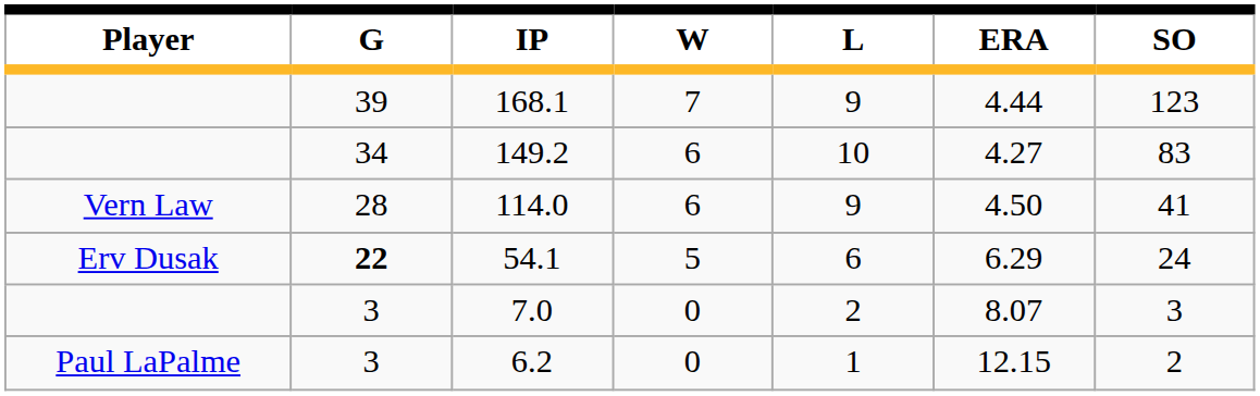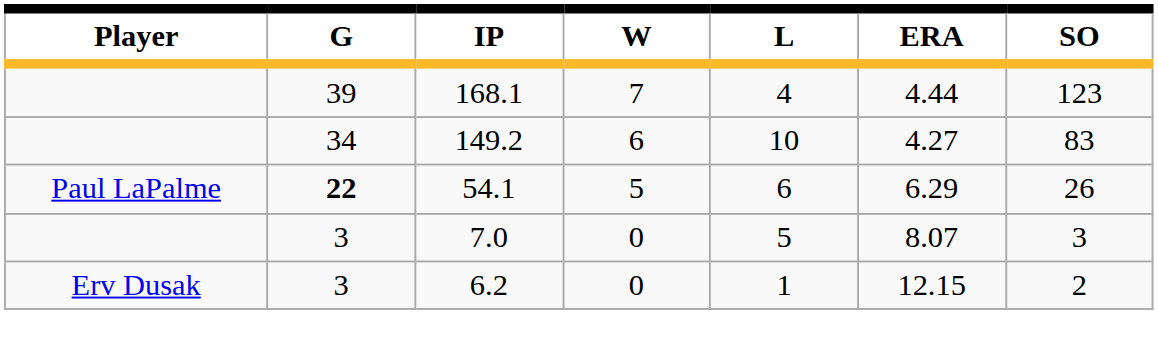168.1 | L: 9 -> 4
- row: Vern Law | 28 | 114.0 | 6 | 9 | 4.50 | 41
54.1 | Player: Erv Dusak -> Paul LaPalme
54.1 | SO: 24 -> 26
7.0 | L: 2 -> 5
6.2 | Player: Paul LaPalme -> Erv Dusak
